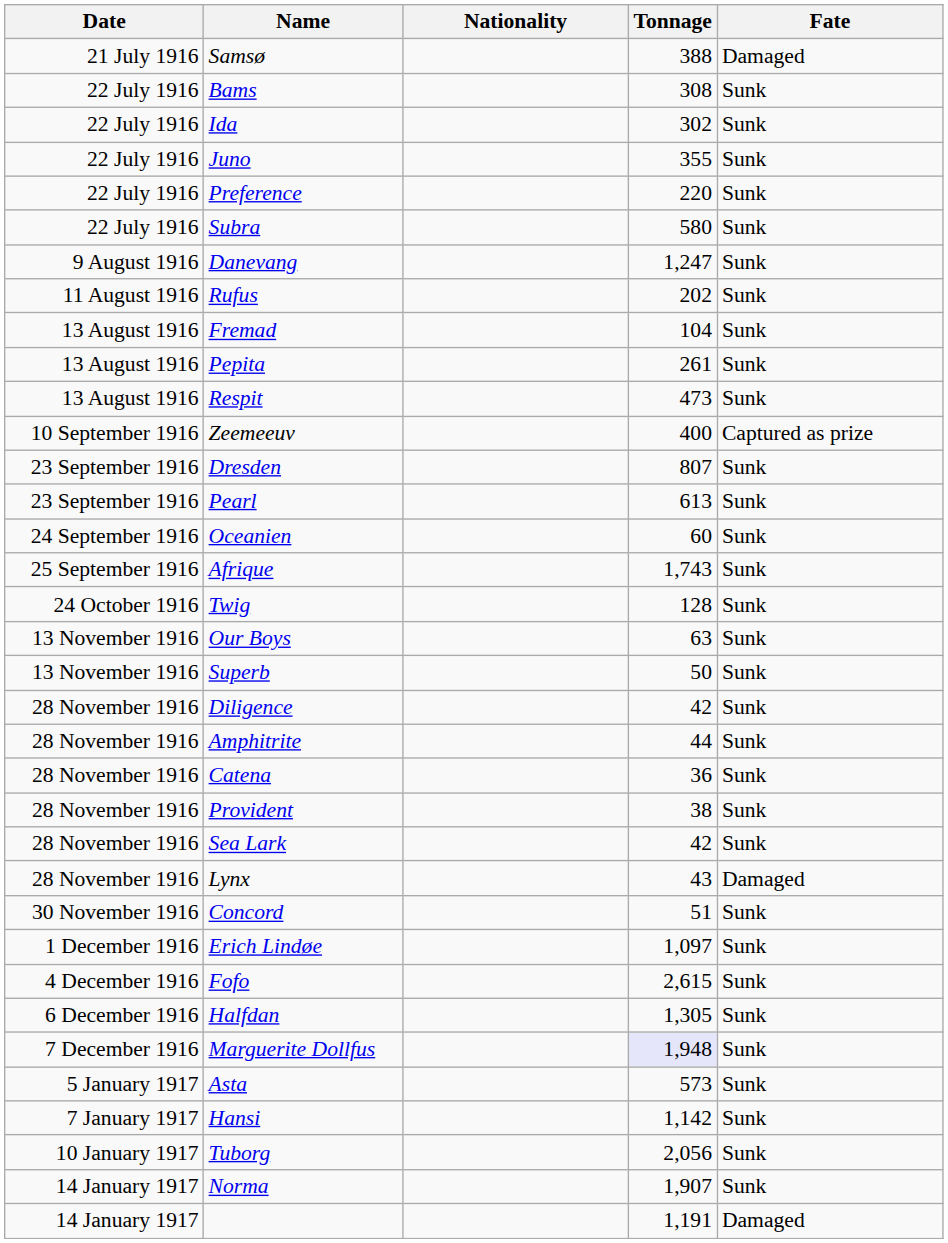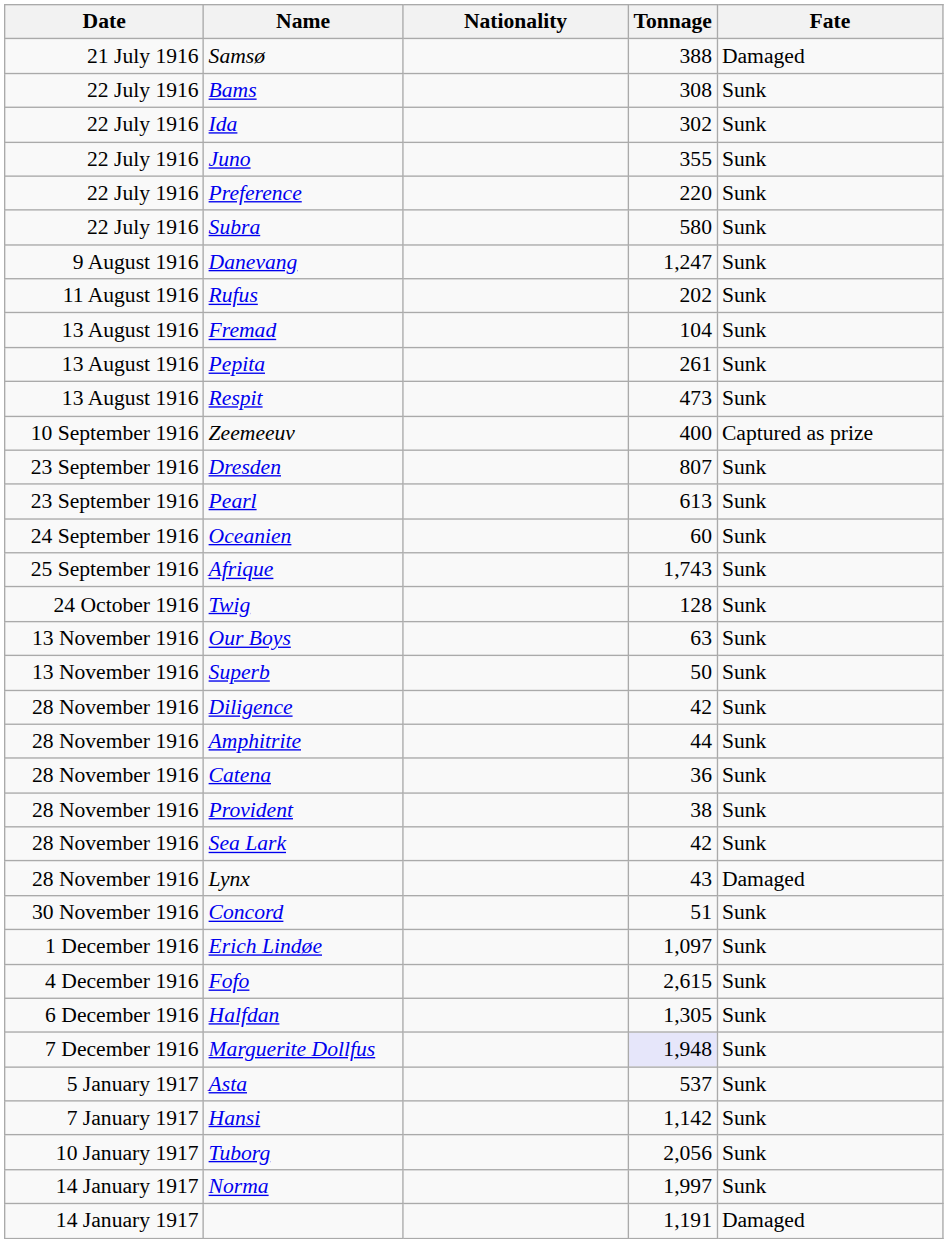Asta | Tonnage: 573 -> 537
Norma | Tonnage: 1,907 -> 1,997
